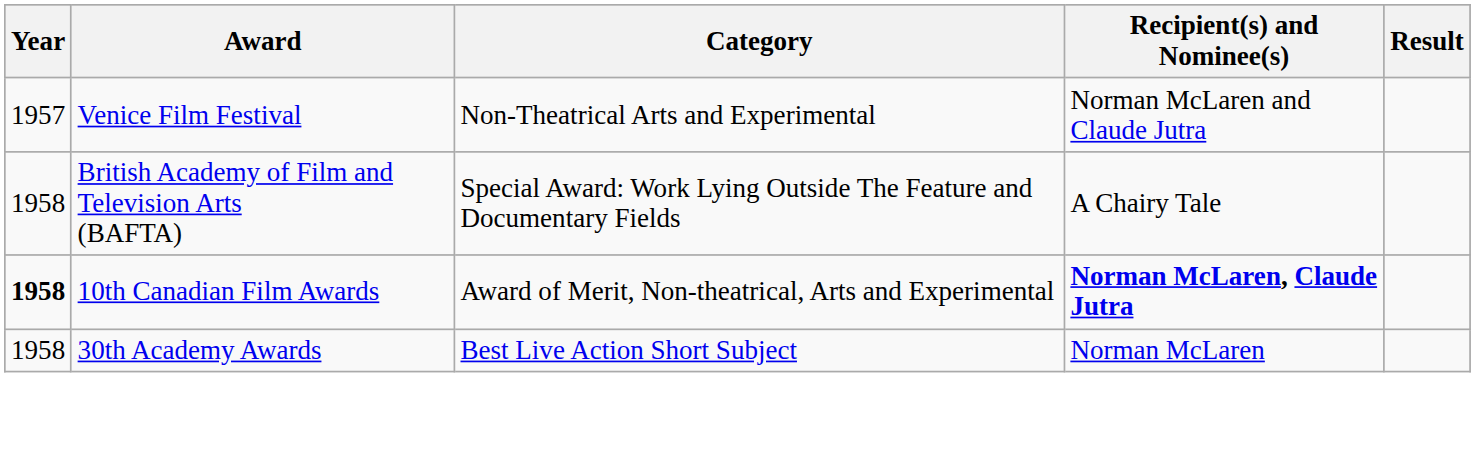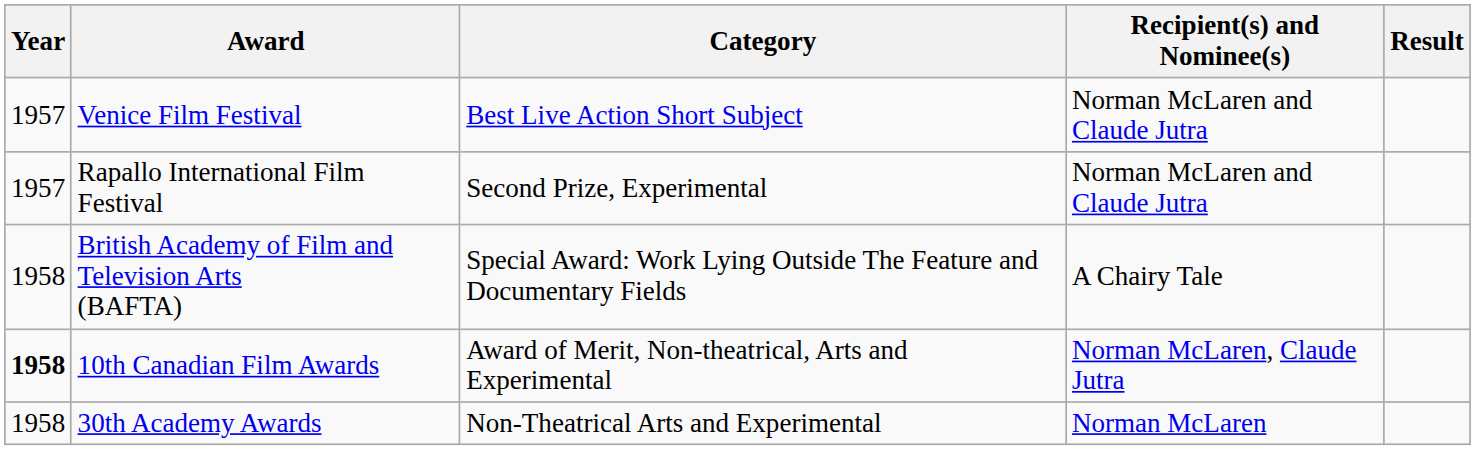Venice Film Festival | Category: Non-Theatrical Arts and Experimental -> Best Live Action Short Subject
+ row: 1957 | Rapallo International Film Festival | Second Prize, Experimental | Norman McLaren and Claude Jutra
10th Canadian Film Awards | Recipient(s) and Nominee(s): bold -> normal
30th Academy Awards | Category: Best Live Action Short Subject -> Non-Theatrical Arts and Experimental
